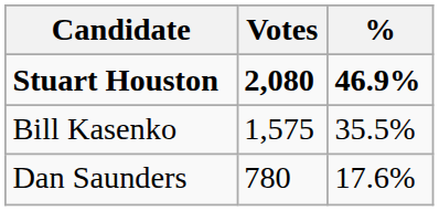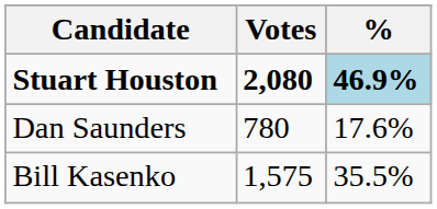Stuart Houston | %: no background -> lightblue background
rows swapped: Bill Kasenko <-> Dan Saunders
